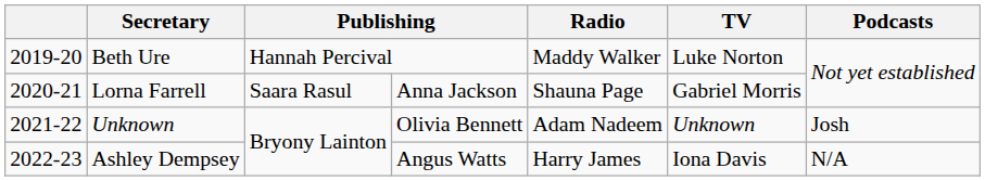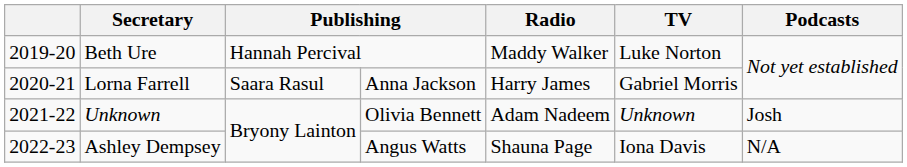Lorna Farrell | Radio: Shauna Page -> Harry James
Ashley Dempsey | Radio: Harry James -> Shauna Page
